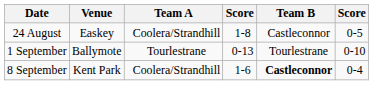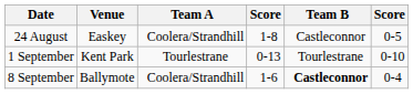1 September | Venue: Ballymote -> Kent Park
8 September | Venue: Kent Park -> Ballymote
